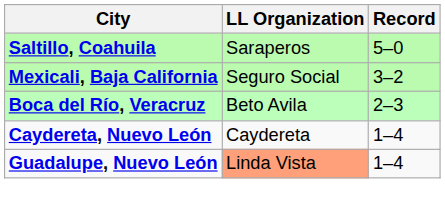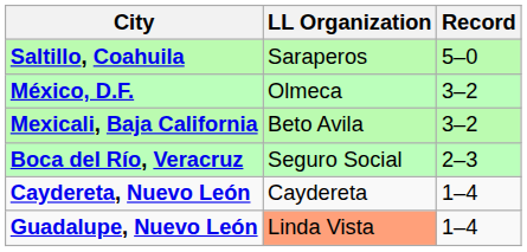+ row: México, D.F. | Olmeca | 3–2
Mexicali, Baja California | LL Organization: Seguro Social -> Beto Avila
Boca del Río, Veracruz | LL Organization: Beto Avila -> Seguro Social
